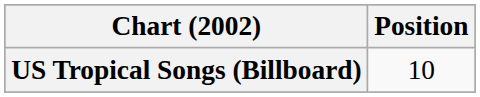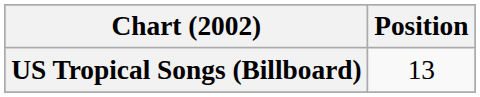US Tropical Songs (Billboard) | Position: 10 -> 13
